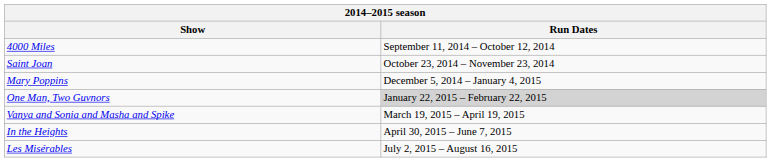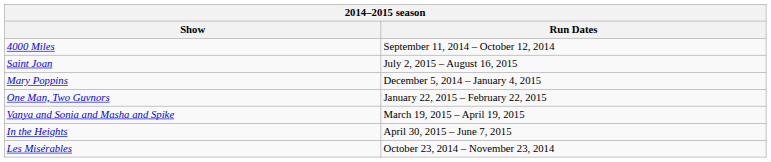Saint Joan | Run Dates: October 23, 2014 – November 23, 2014 -> July 2, 2015 – August 16, 2015
One Man, Two Guvnors | Run Dates: lightgrey background -> no background
Les Misérables | Run Dates: July 2, 2015 – August 16, 2015 -> October 23, 2014 – November 23, 2014
